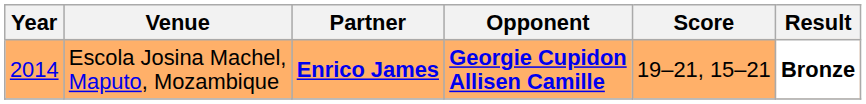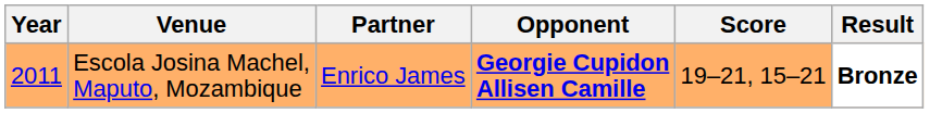Escola Josina Machel, Maputo, Mozambique | Year: 2014 -> 2011
Escola Josina Machel, Maputo, Mozambique | Partner: bold -> normal
